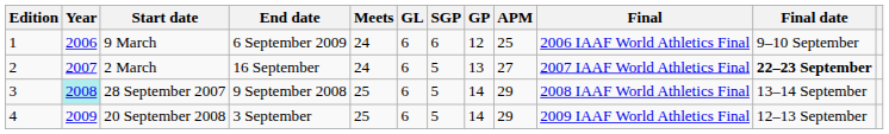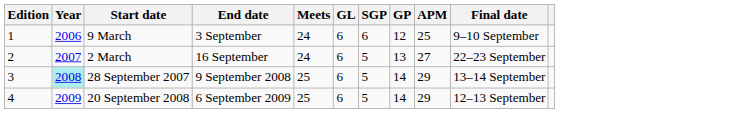- column: Final | 2006 IAAF World Athletics Final | 2007 IAAF World Athletics Final | 2008 IAAF World Athletics Final | 2009 IAAF World Athletics Final
9 March | End date: 6 September 2009 -> 3 September
2 March | Final date: bold -> normal
20 September 2008 | End date: 3 September -> 6 September 2009
